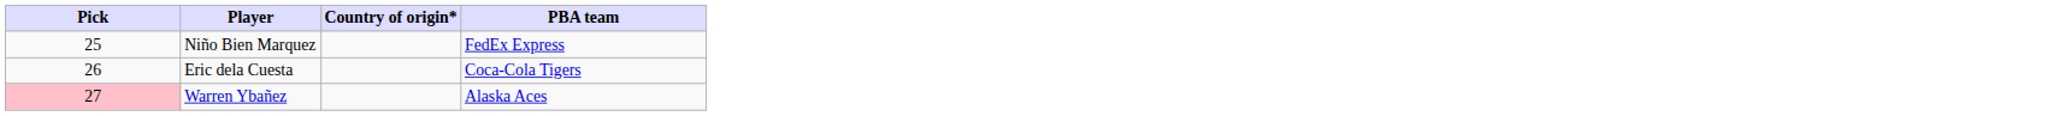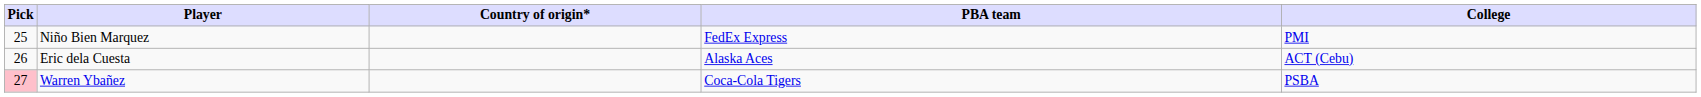+ column: College | PMI | ACT (Cebu) | PSBA
Eric dela Cuesta | PBA team: Coca-Cola Tigers -> Alaska Aces
Warren Ybañez | PBA team: Alaska Aces -> Coca-Cola Tigers
